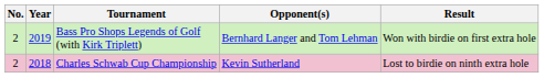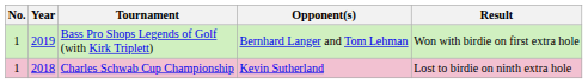Bass Pro Shops Legends of Golf (with Kirk Triplett) | No.: 2 -> 1
Charles Schwab Cup Championship | No.: 2 -> 1
